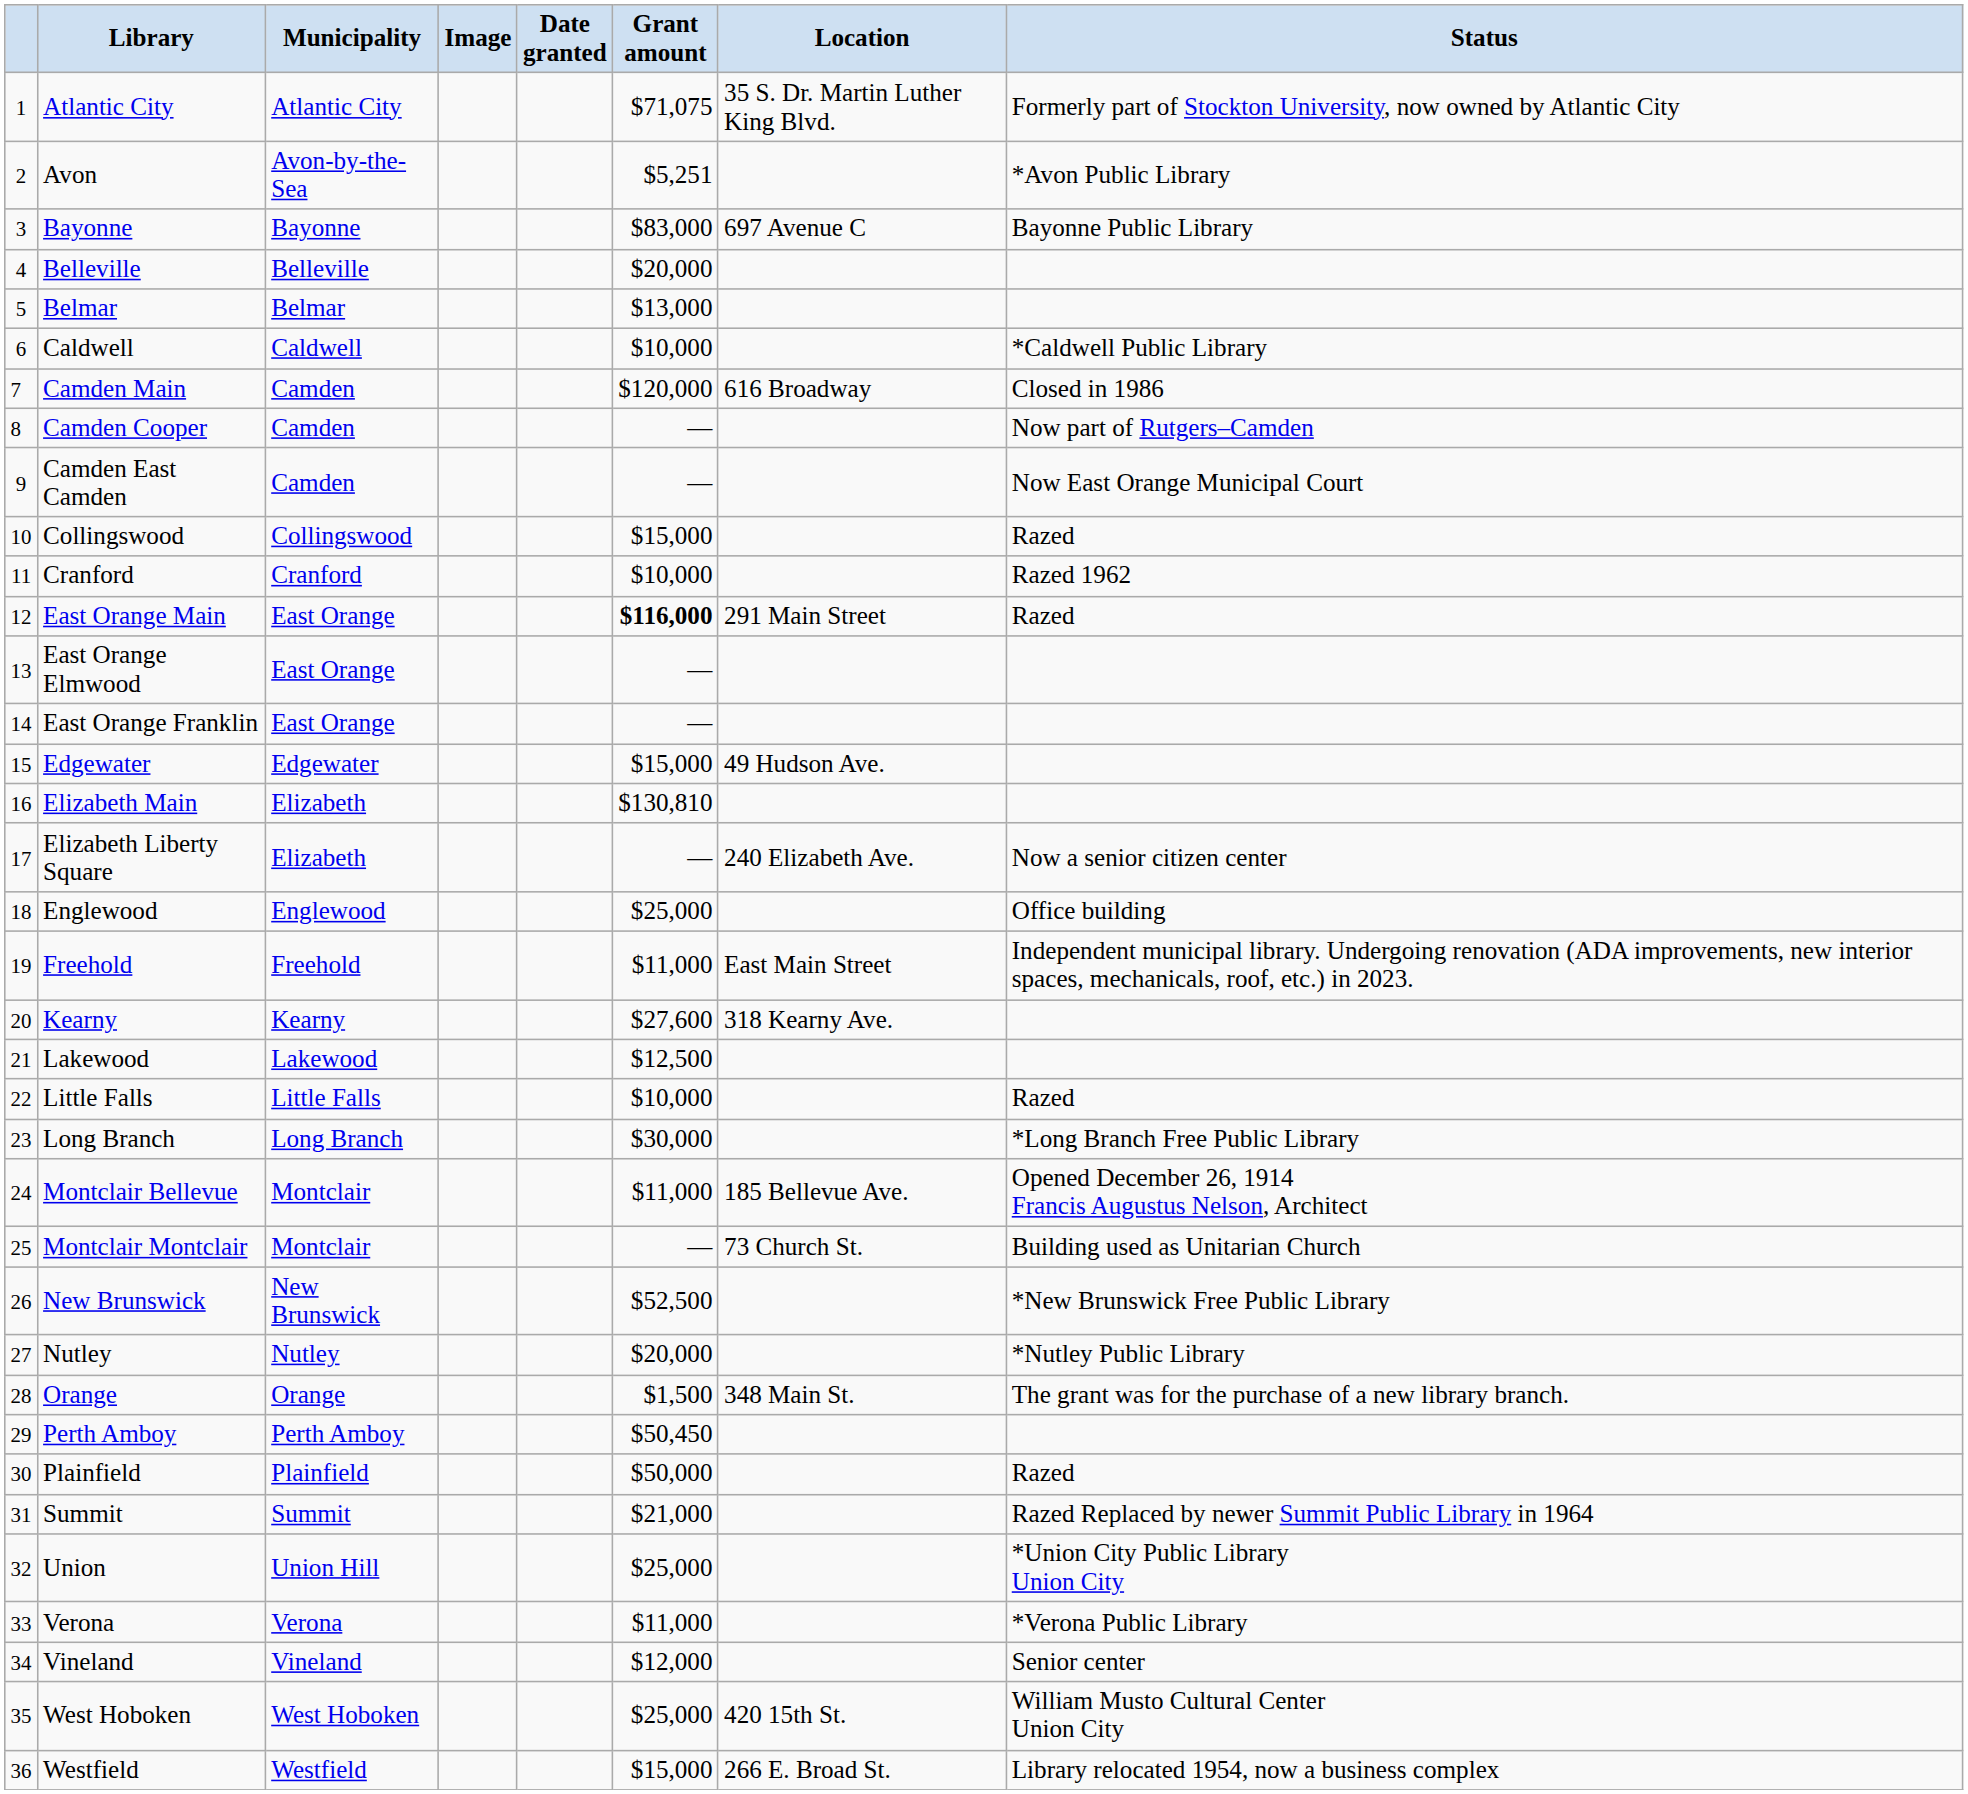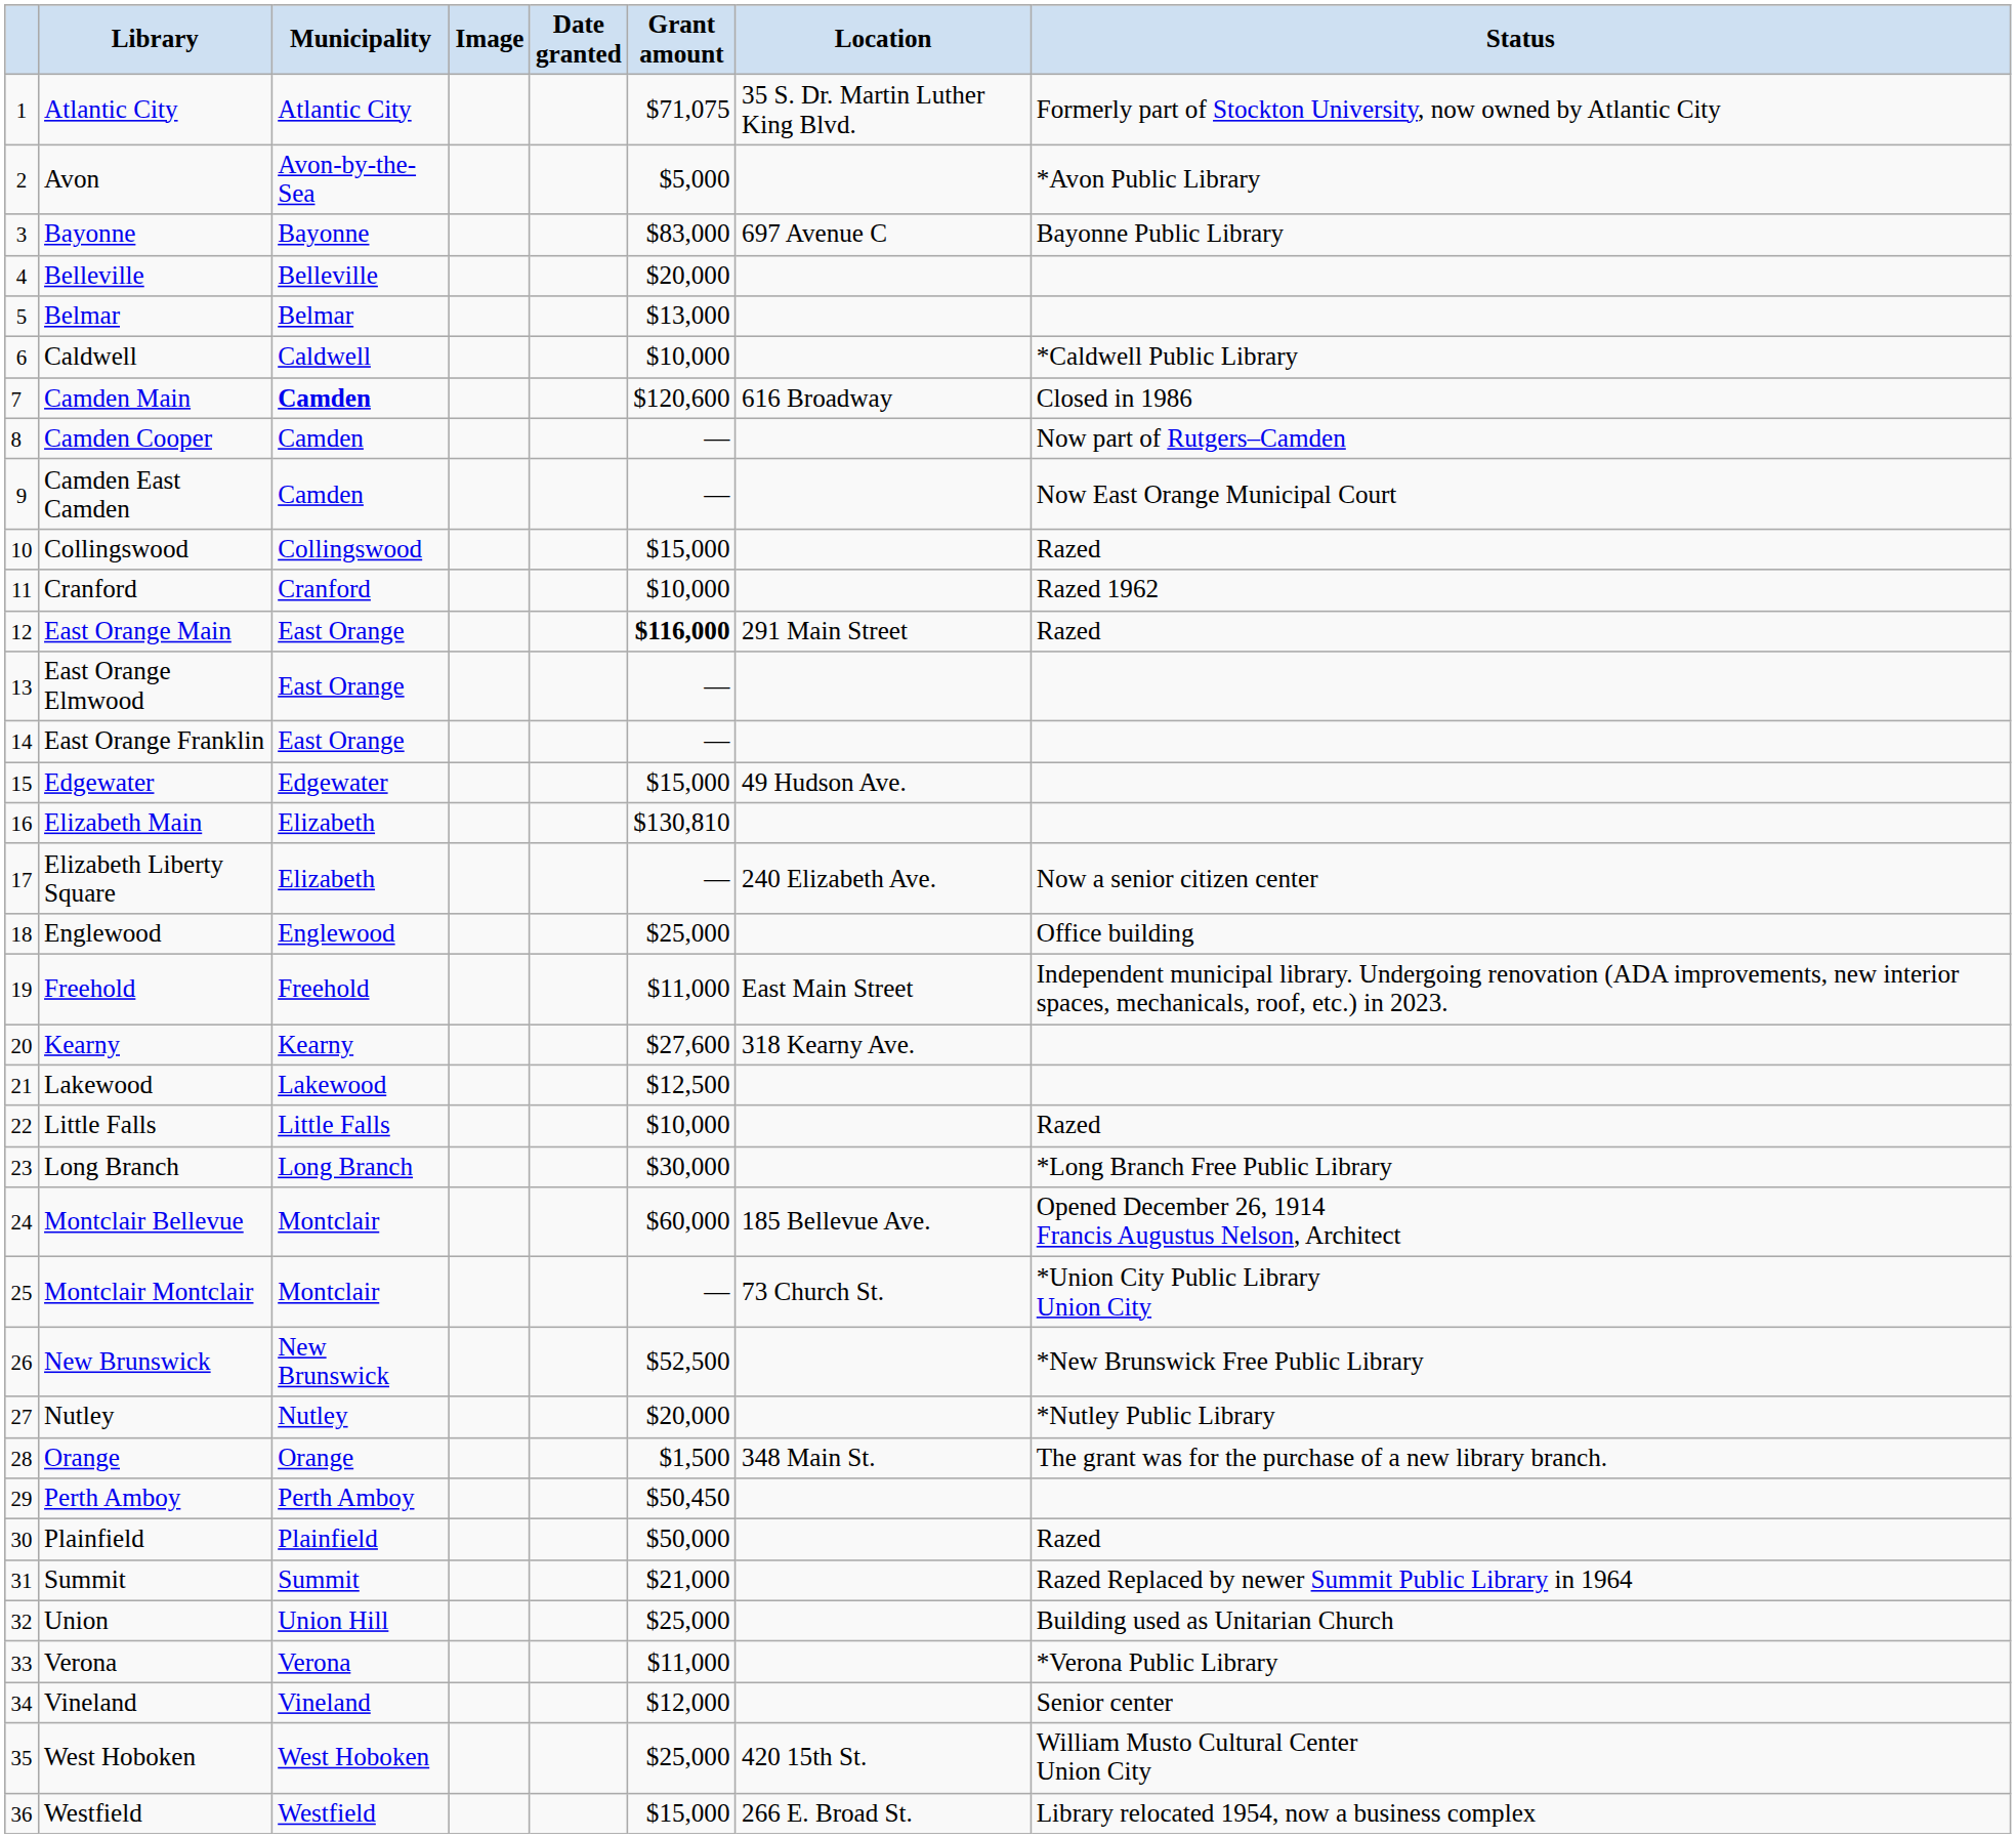Avon | Grant amount: $5,251 -> $5,000
Camden Main | Municipality: normal -> bold
Camden Main | Grant amount: $120,000 -> $120,600
Montclair Bellevue | Grant amount: $11,000 -> $60,000
Montclair Montclair | Status: Building used as Unitarian Church -> *Union City Public Library Union City
Union | Status: *Union City Public Library Union City -> Building used as Unitarian Church
